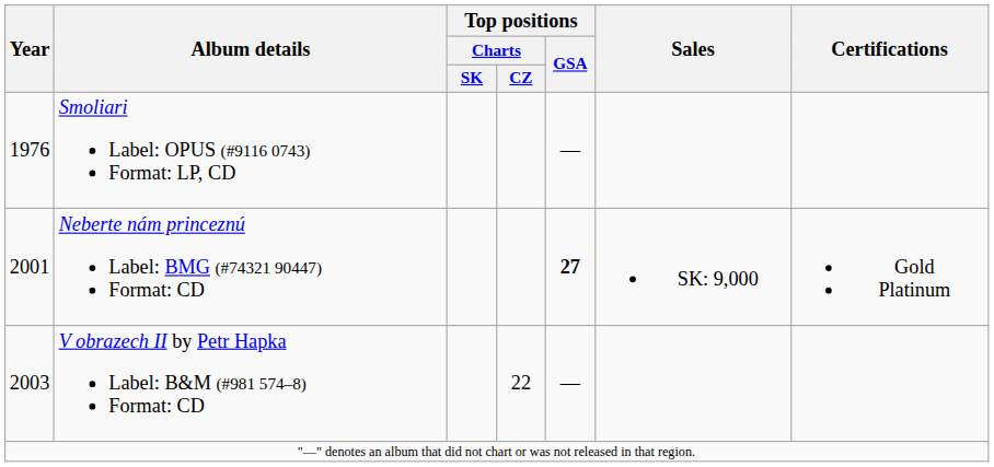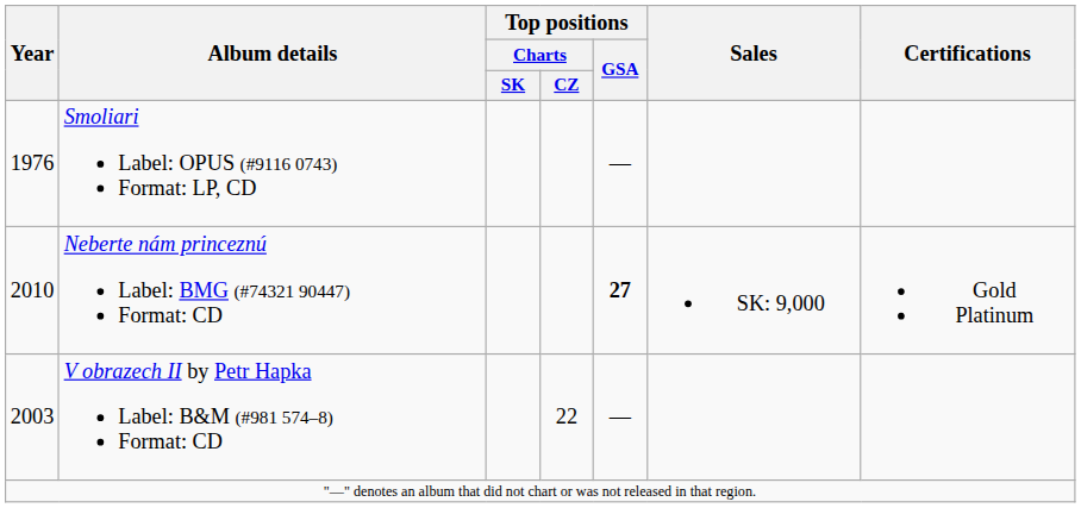Neberte nám princeznú Label: BMG (#74321 90447) Format: CD | Year: 2001 -> 2010
